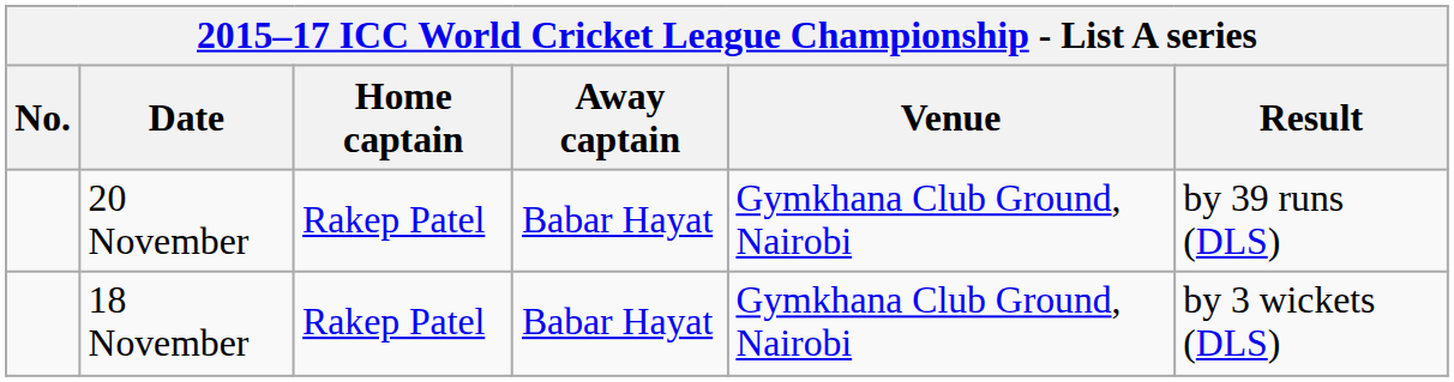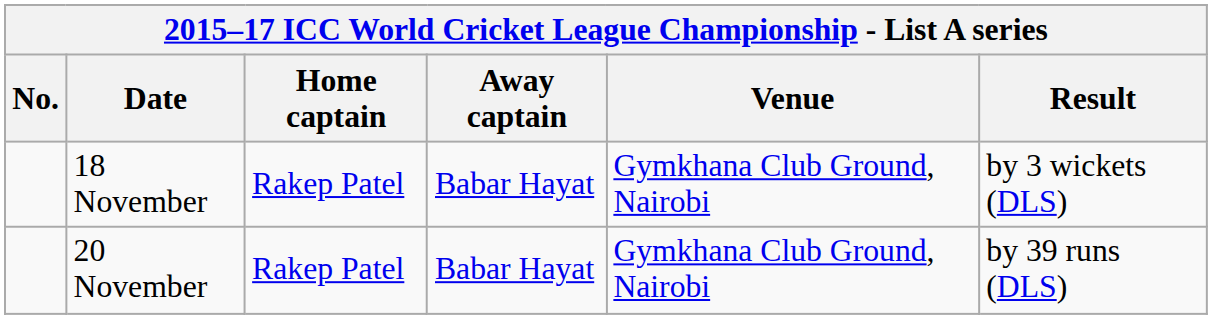rows swapped: 18 November <-> 20 November
